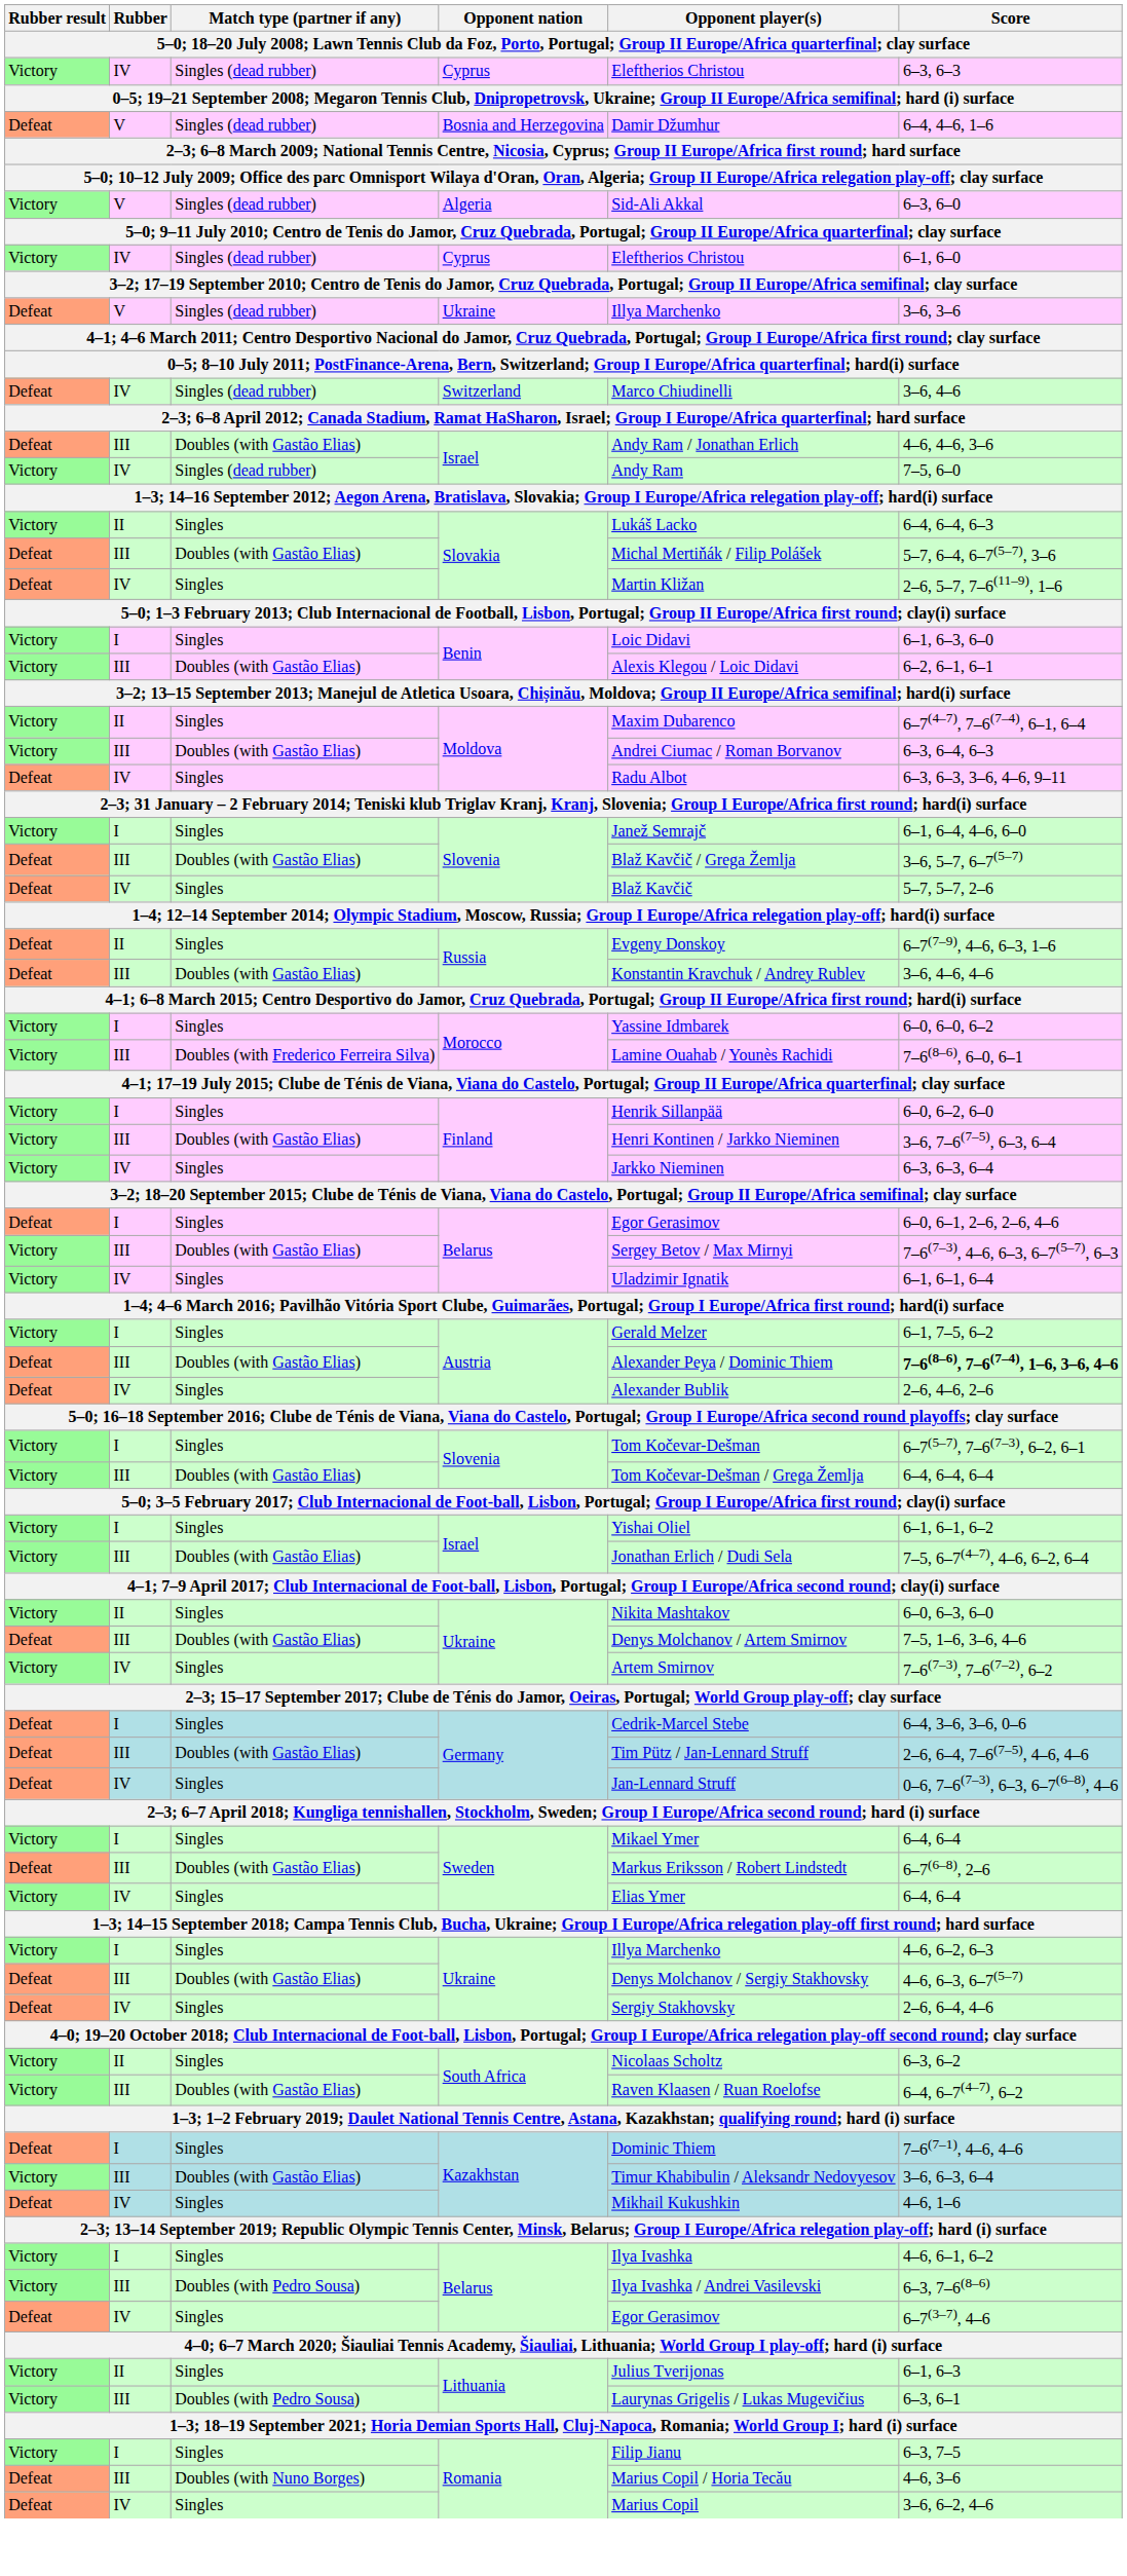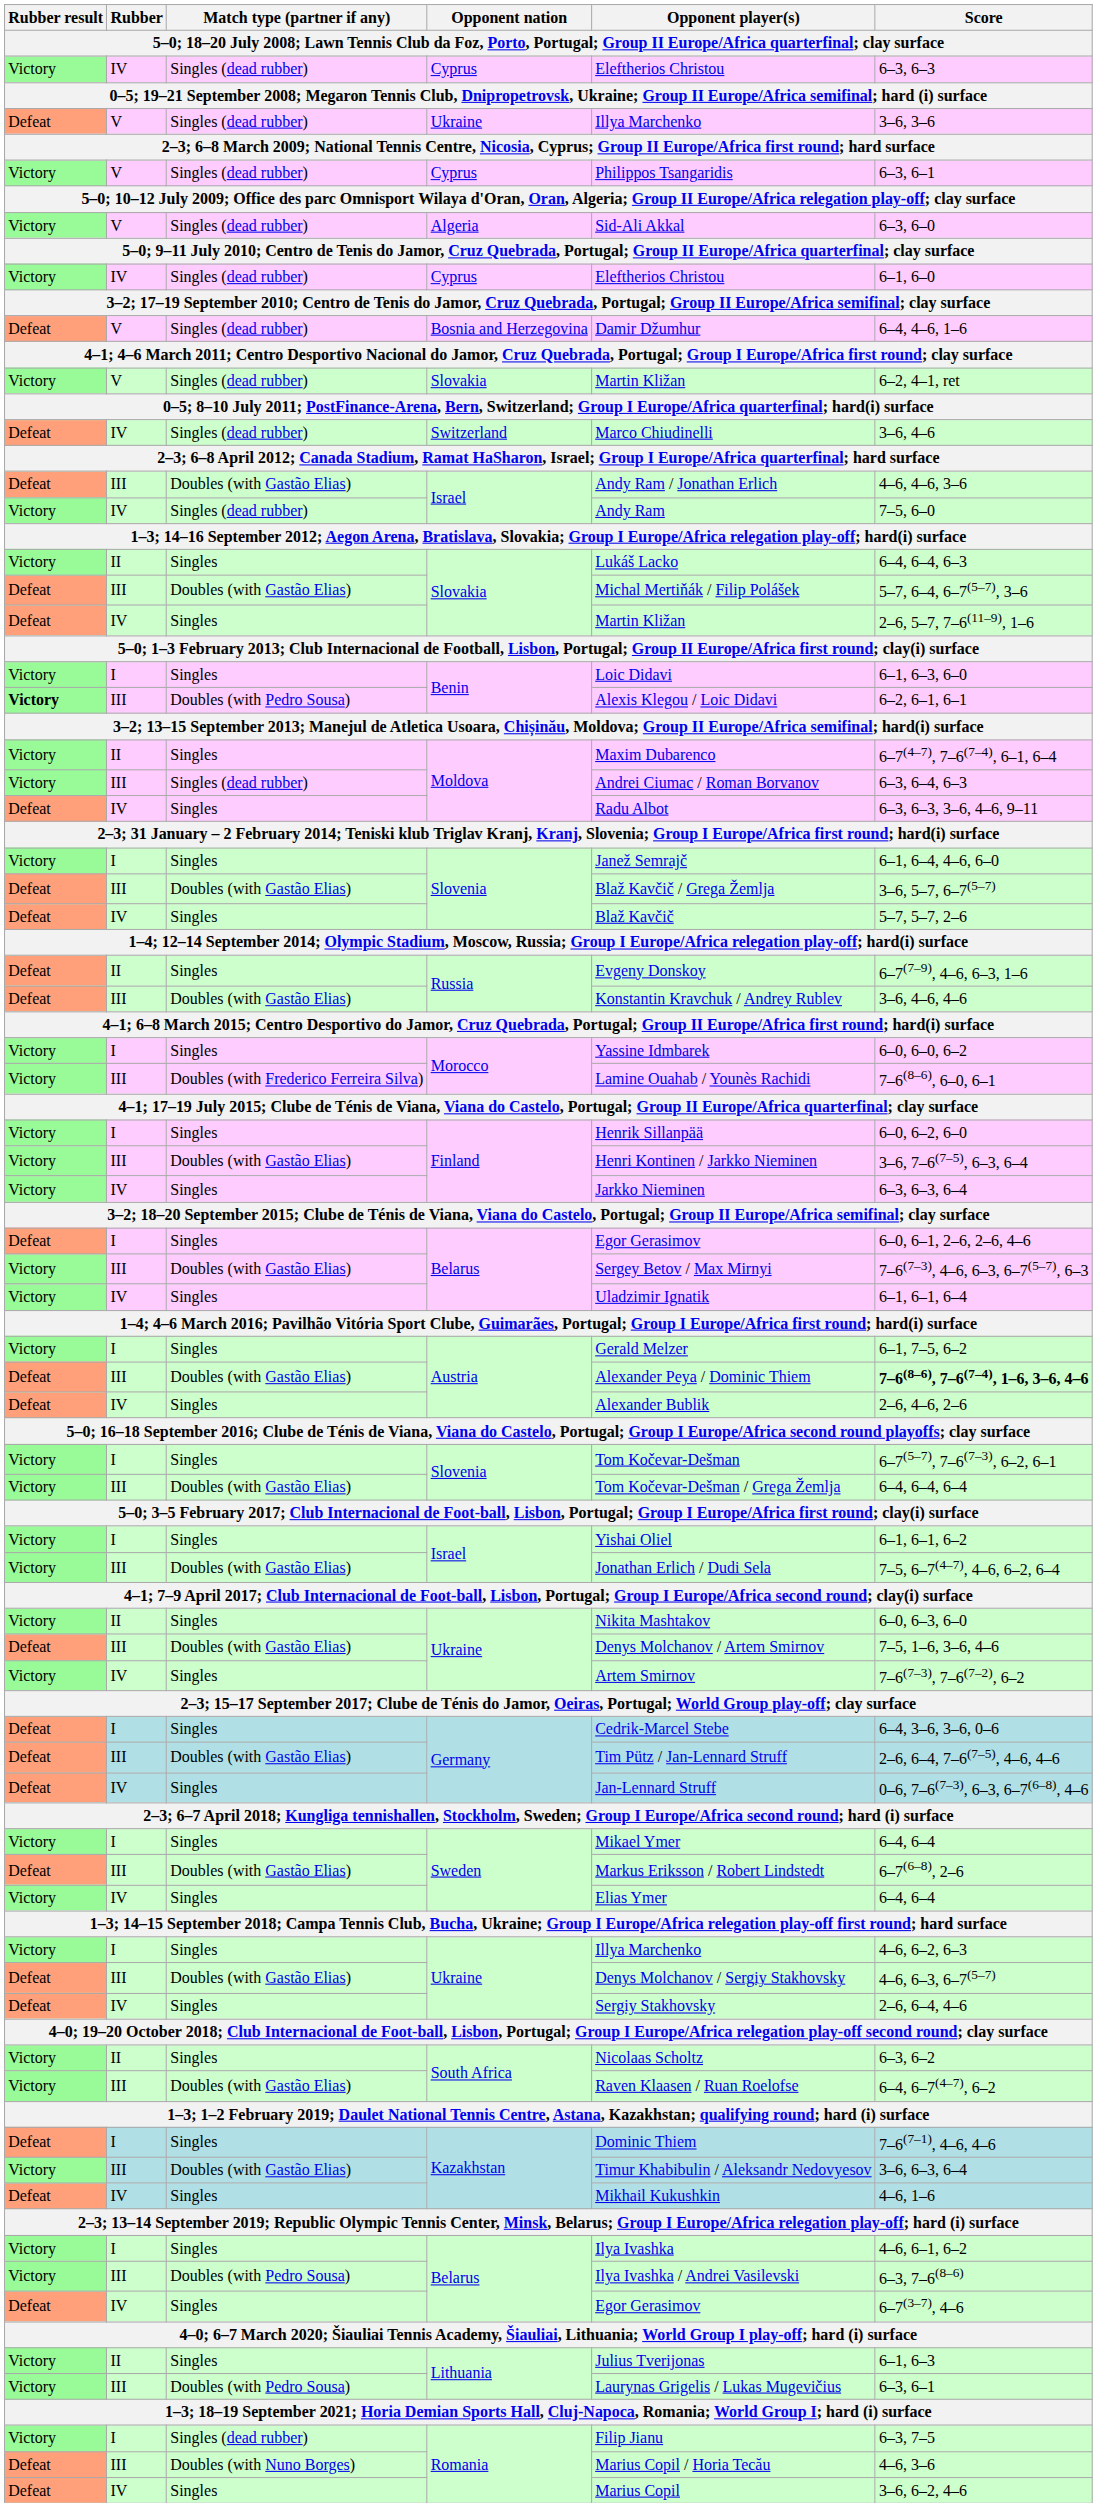rows swapped: V / Ukraine <-> Bosnia and Herzegovina
+ row: Victory | V | Singles (dead rubber) | Cyprus | Philippos Tsangaridis | 6–3, 6–1
+ row: Victory | V | Singles (dead rubber) | Slovakia | Martin Kližan | 6–2, 4–1, ret
III / Benin | Rubber result: normal -> bold
III / Benin | Match type (partner if any): Doubles (with Gastão Elias) -> Doubles (with Pedro Sousa)
III / Moldova | Match type (partner if any): Doubles (with Gastão Elias) -> Singles (dead rubber)
I / Romania | Match type (partner if any): Singles -> Singles (dead rubber)
